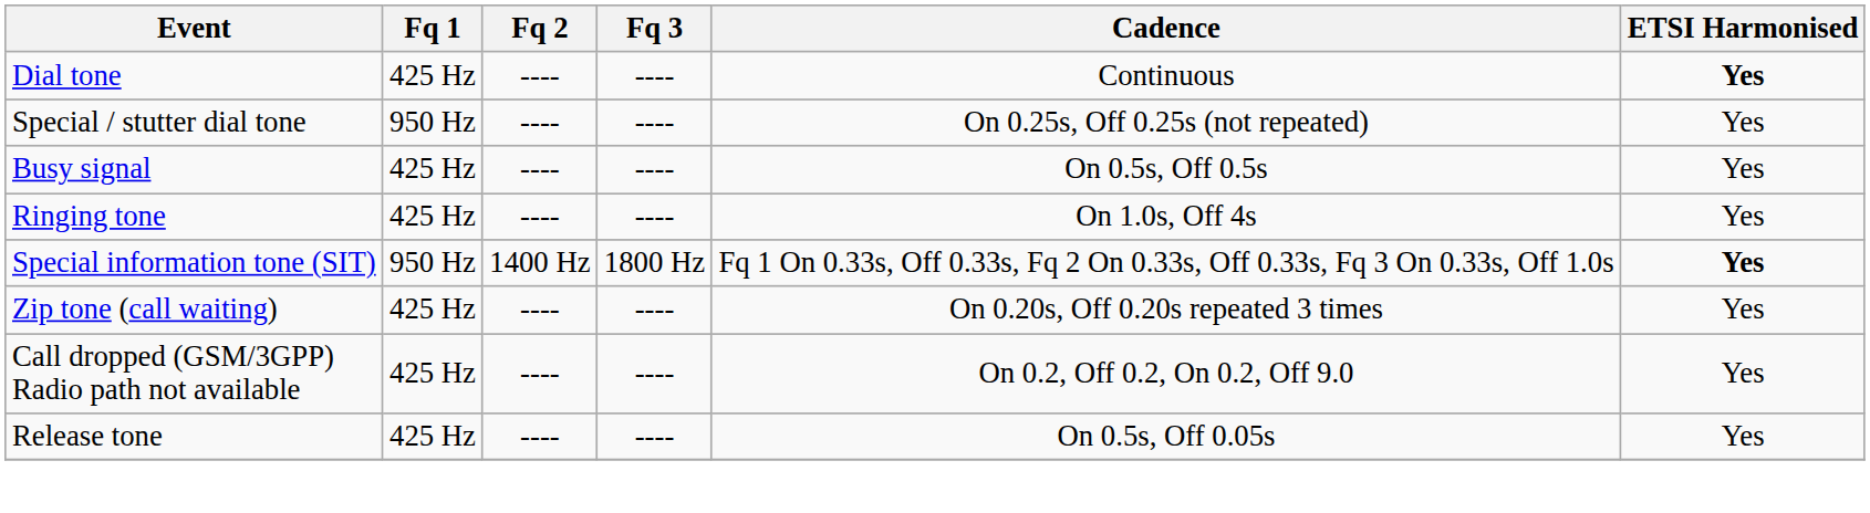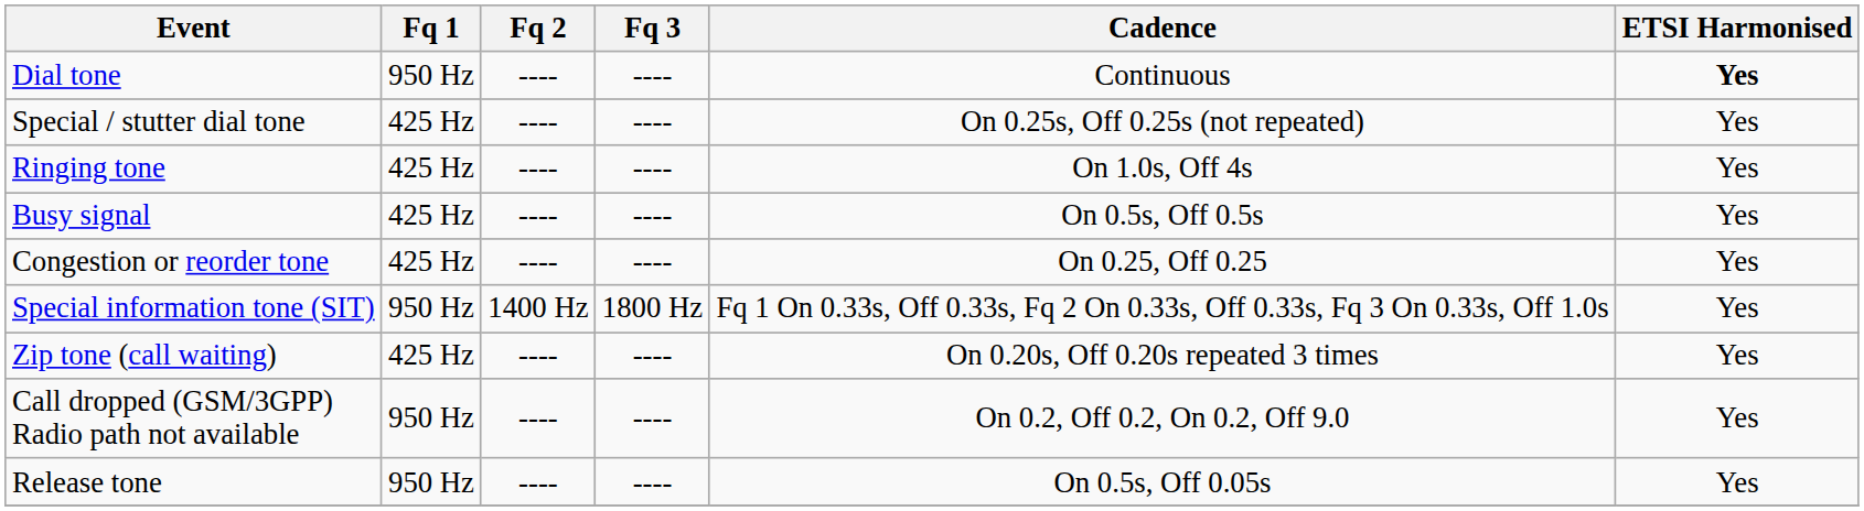Dial tone | Fq 1: 425 Hz -> 950 Hz
Special / stutter dial tone | Fq 1: 950 Hz -> 425 Hz
rows swapped: Ringing tone <-> Busy signal
+ row: Congestion or reorder tone | 425 Hz | ---- | ---- | On 0.25, Off 0.25 | Yes
Special information tone (SIT) | ETSI Harmonised: bold -> normal
Call dropped (GSM/3GPP) Radio path not available | Fq 1: 425 Hz -> 950 Hz
Release tone | Fq 1: 425 Hz -> 950 Hz
